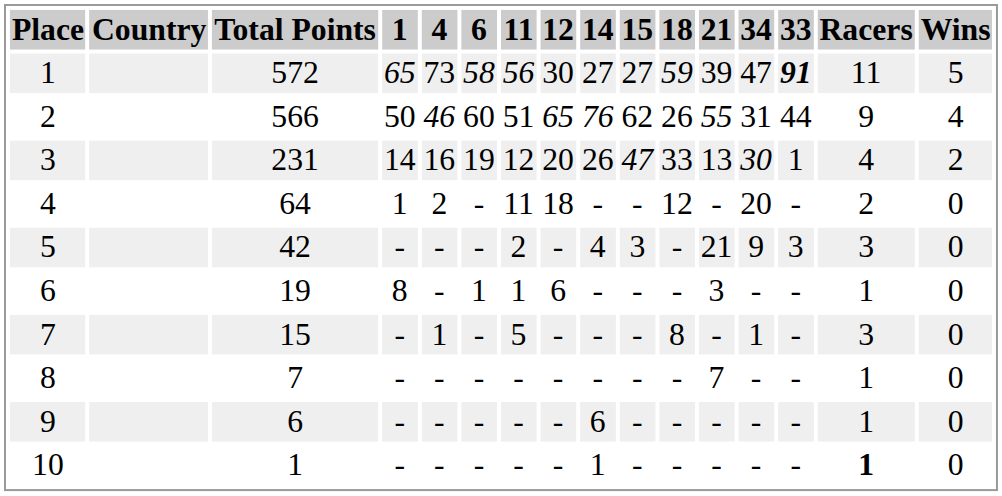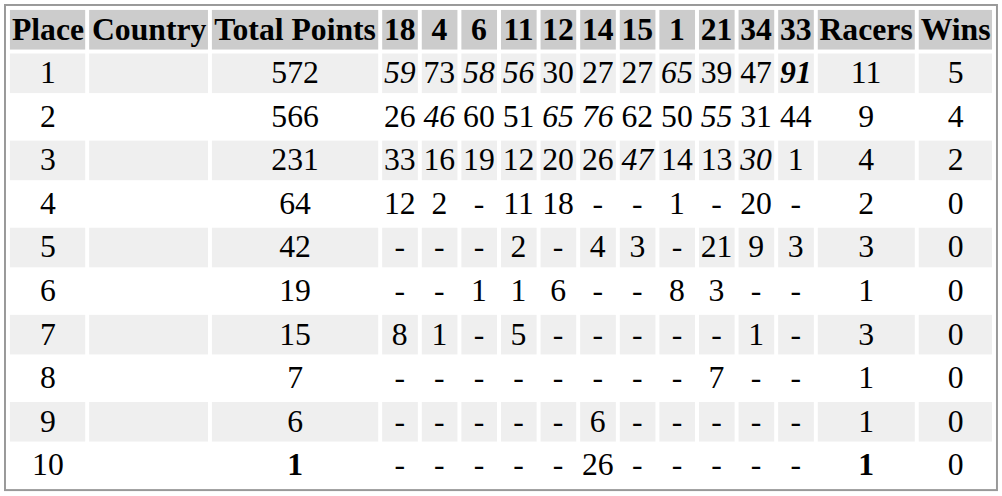columns swapped: 1 <-> 18
10 | Total Points: normal -> bold
10 | 14: 1 -> 26
